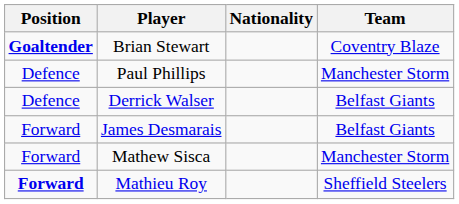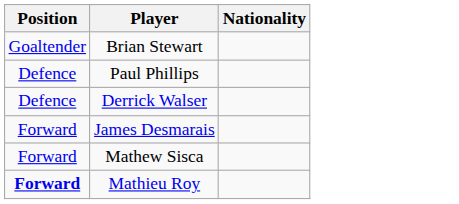- column: Team | Coventry Blaze | Manchester Storm | Belfast Giants | Belfast Giants | Manchester Storm | Sheffield Steelers
Brian Stewart | Position: bold -> normal
